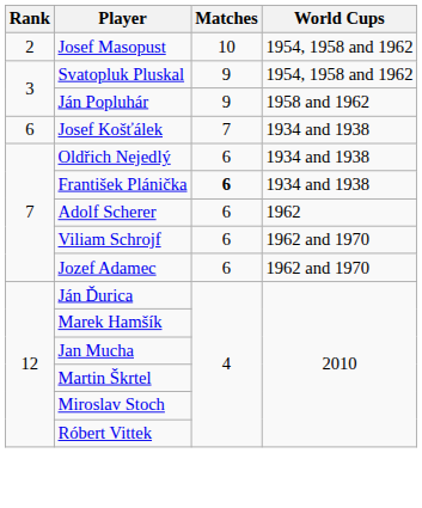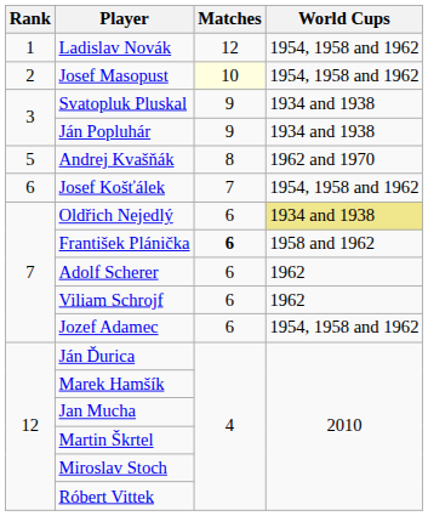+ row: 1 | Ladislav Novák | 12 | 1954, 1958 and 1962
Josef Masopust | Matches: no background -> lightyellow background
Svatopluk Pluskal | World Cups: 1954, 1958 and 1962 -> 1934 and 1938
Ján Popluhár | World Cups: 1958 and 1962 -> 1934 and 1938
+ row: 5 | Andrej Kvašňák | 8 | 1962 and 1970
Josef Košťálek | World Cups: 1934 and 1938 -> 1954, 1958 and 1962
Oldřich Nejedlý | World Cups: no background -> khaki background
František Plánička | World Cups: 1934 and 1938 -> 1958 and 1962
Viliam Schrojf | World Cups: 1962 and 1970 -> 1962
Jozef Adamec | World Cups: 1962 and 1970 -> 1954, 1958 and 1962
